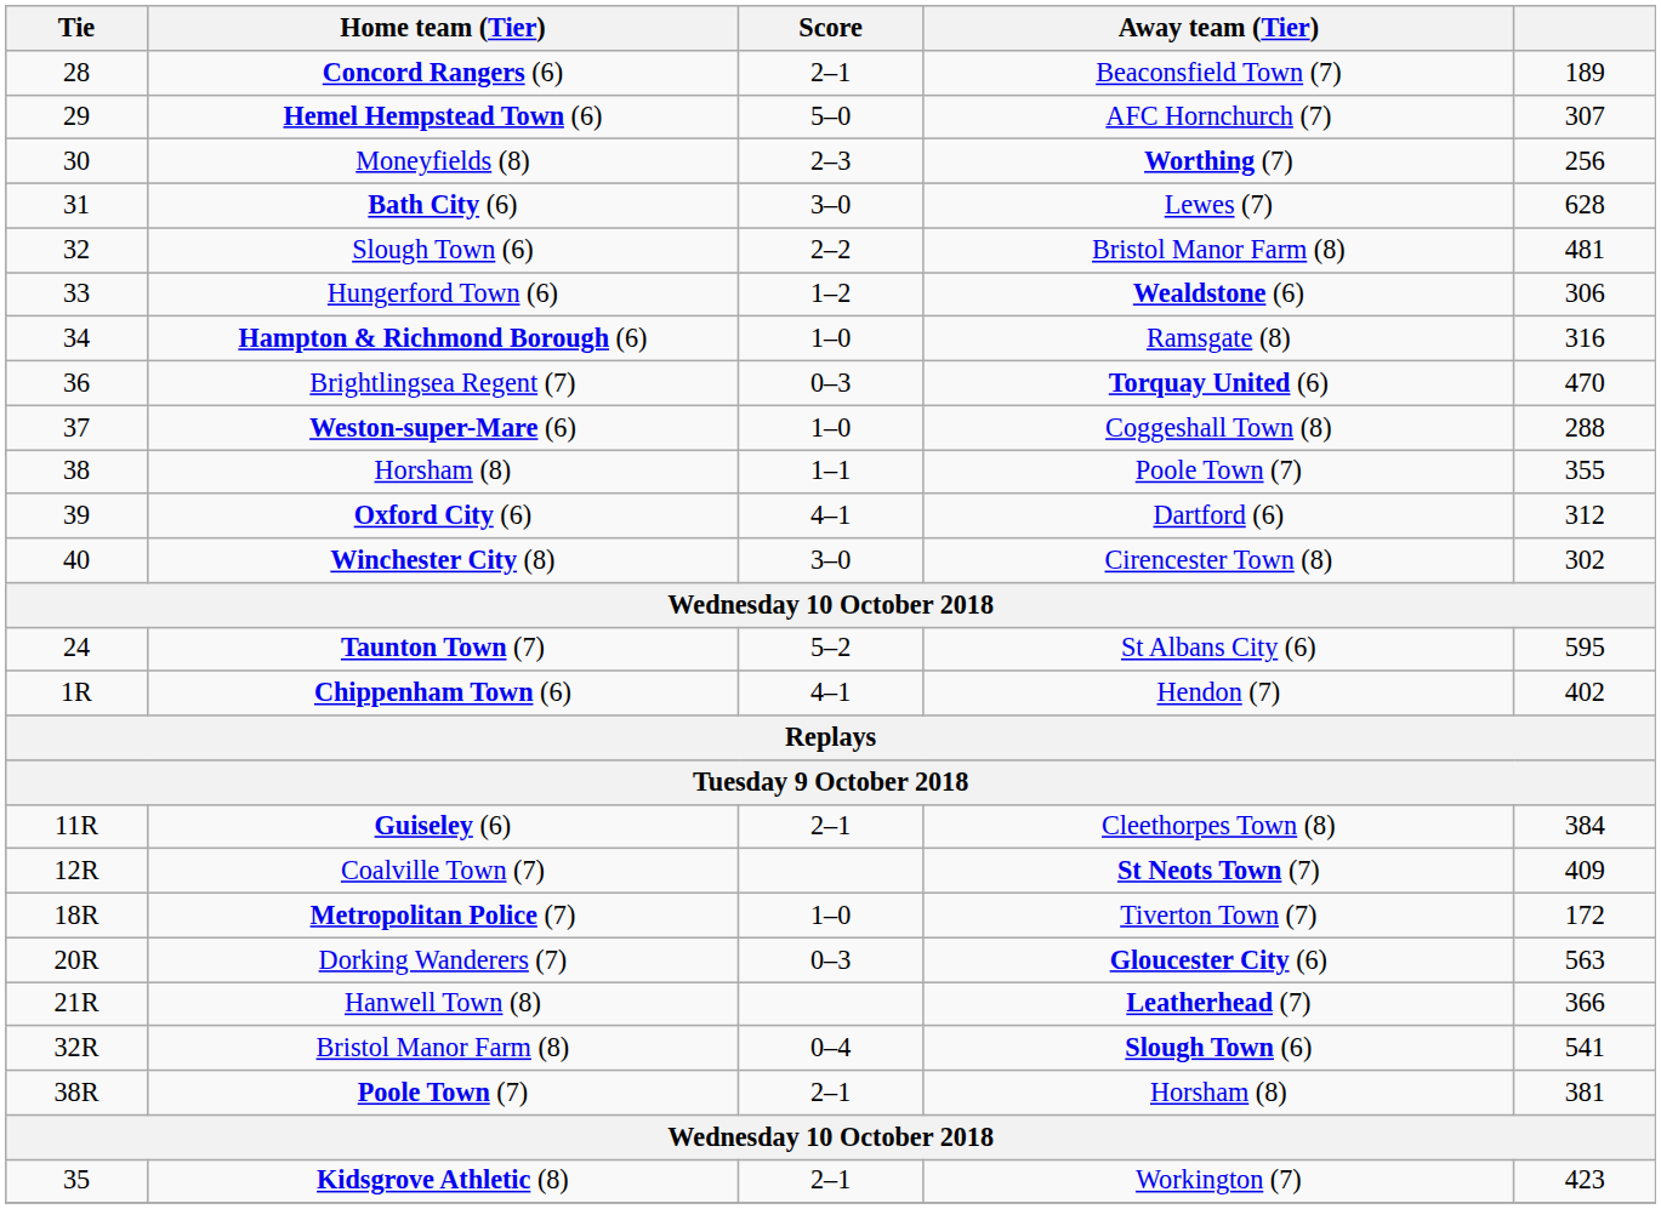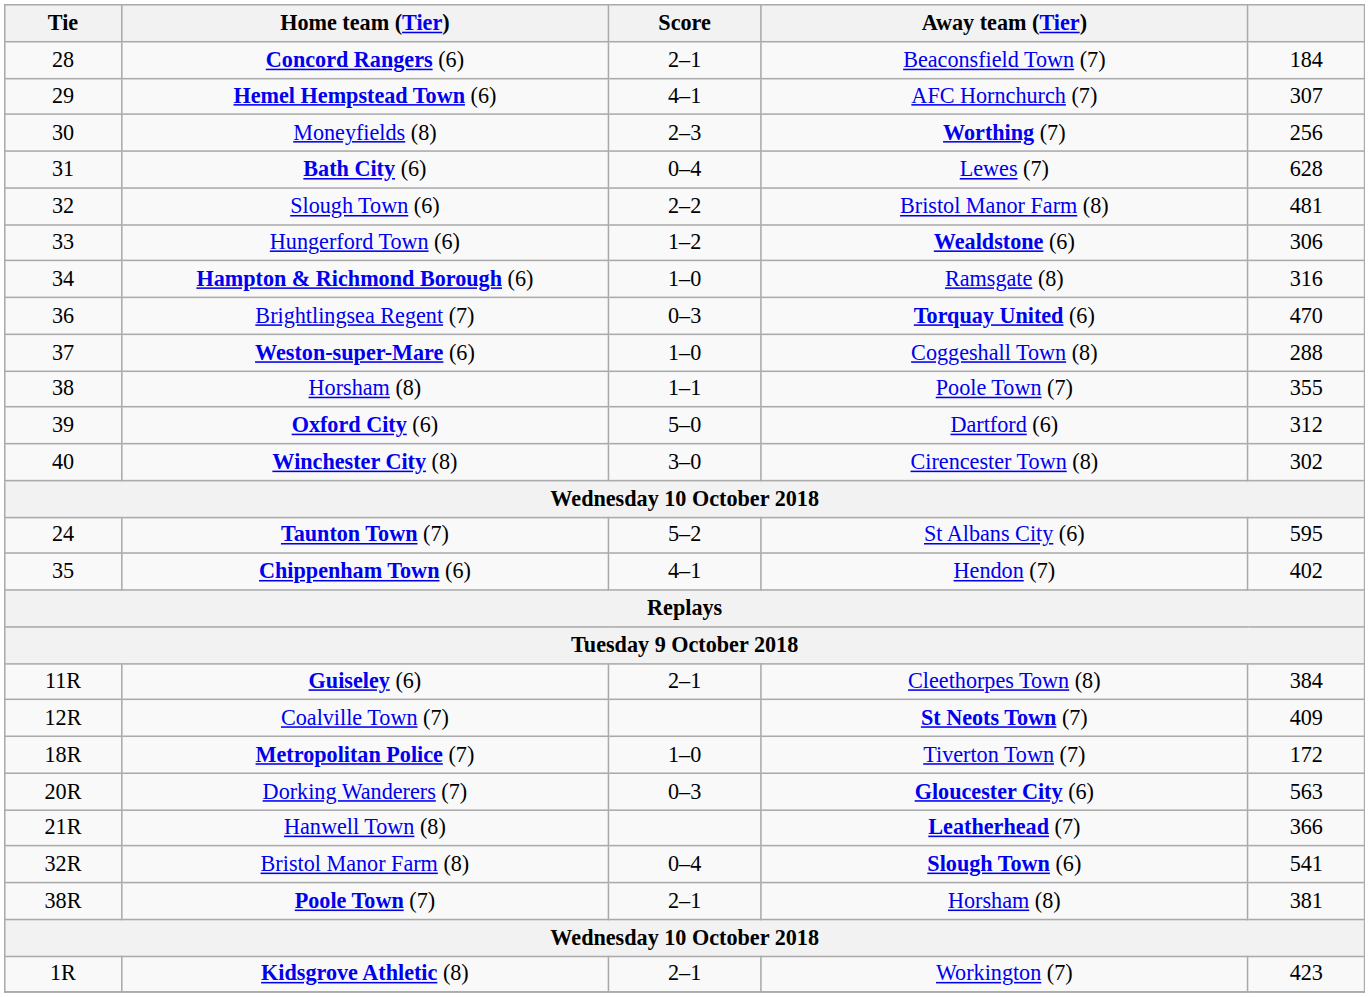Concord Rangers (6) | column 5: 189 -> 184
Hemel Hempstead Town (6) | Score: 5–0 -> 4–1
Bath City (6) | Score: 3–0 -> 0–4
Oxford City (6) | Score: 4–1 -> 5–0
Chippenham Town (6) | Tie: 1R -> 35
Kidsgrove Athletic (8) | Tie: 35 -> 1R
